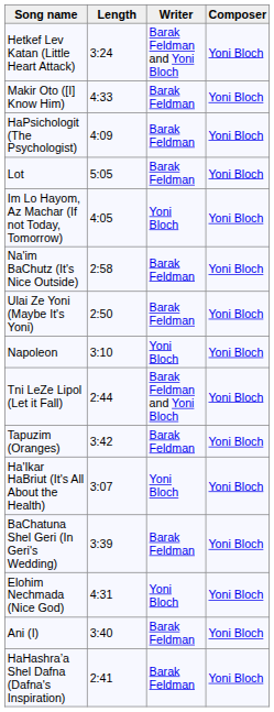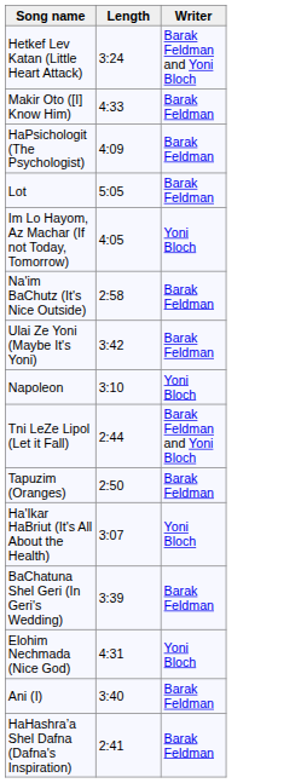- column: Composer | Yoni Bloch | Yoni Bloch | Yoni Bloch | Yoni Bloch | Yoni Bloch | Yoni Bloch | Yoni Bloch | Yoni Bloch | Yoni Bloch | Yoni Bloch | Yoni Bloch | Yoni Bloch | Yoni Bloch | Yoni Bloch | Yoni Bloch
Ulai Ze Yoni (Maybe It's Yoni) | Length: 2:50 -> 3:42
Tapuzim (Oranges) | Length: 3:42 -> 2:50
